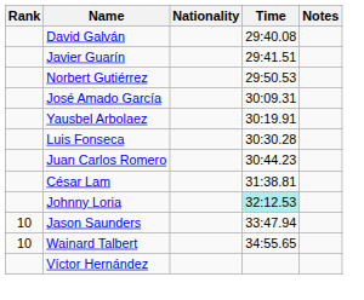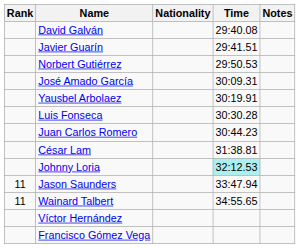Jason Saunders | Rank: 10 -> 11
Wainard Talbert | Rank: 10 -> 11
+ row: Francisco Gómez Vega
